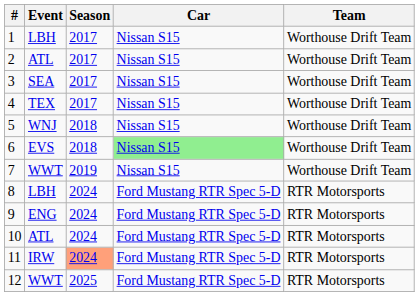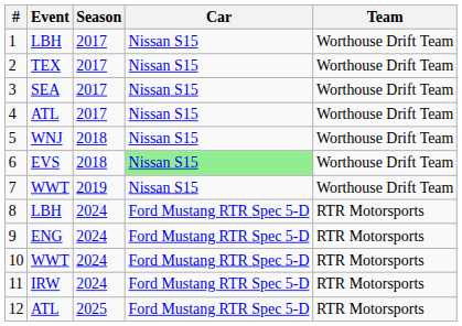2 | Event: ATL -> TEX
4 | Event: TEX -> ATL
10 | Event: ATL -> WWT
11 | Season: lightsalmon background -> no background
12 | Event: WWT -> ATL
